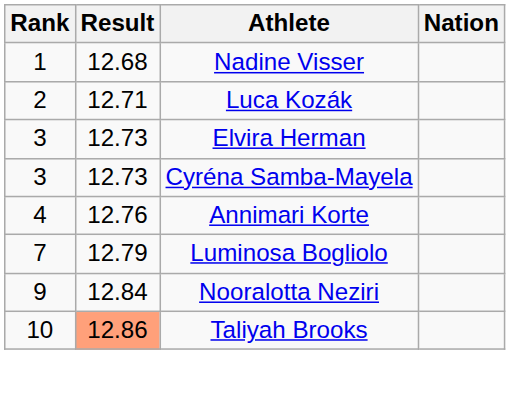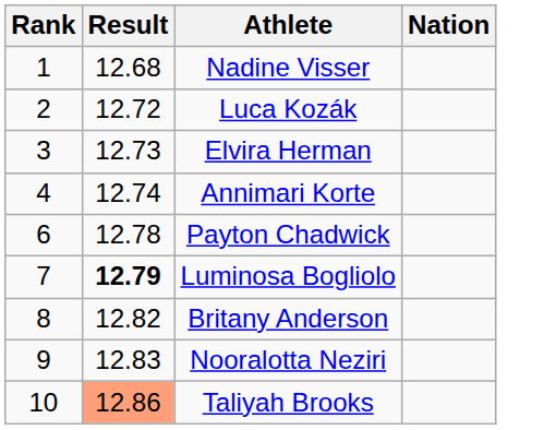Luca Kozák | Result: 12.71 -> 12.72
- row: 3 | 12.73 | Cyréna Samba-Mayela
Annimari Korte | Result: 12.76 -> 12.74
+ row: 6 | 12.78 | Payton Chadwick
Luminosa Bogliolo | Result: normal -> bold
+ row: 8 | 12.82 | Britany Anderson
Nooralotta Neziri | Result: 12.84 -> 12.83
